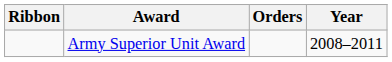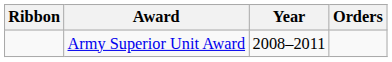columns swapped: Year <-> Orders
